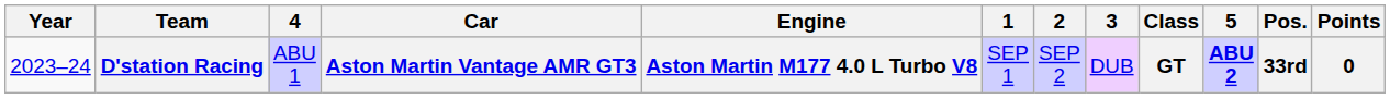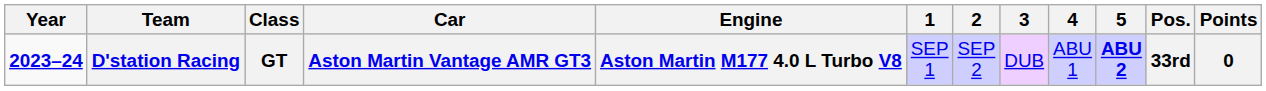columns swapped: Class <-> 4
D'station Racing | Year: normal -> bold
